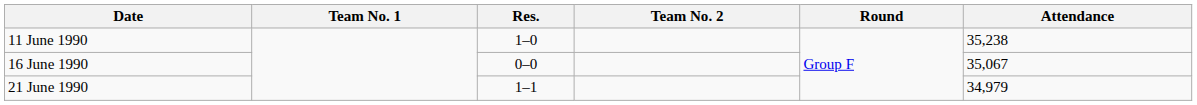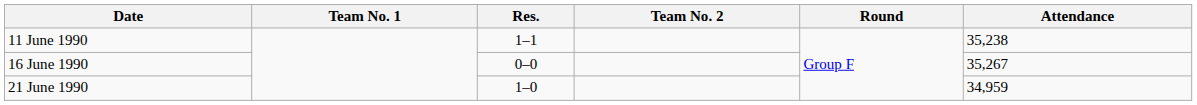11 June 1990 | Res.: 1–0 -> 1–1
16 June 1990 | Attendance: 35,067 -> 35,267
21 June 1990 | Res.: 1–1 -> 1–0
21 June 1990 | Attendance: 34,979 -> 34,959
